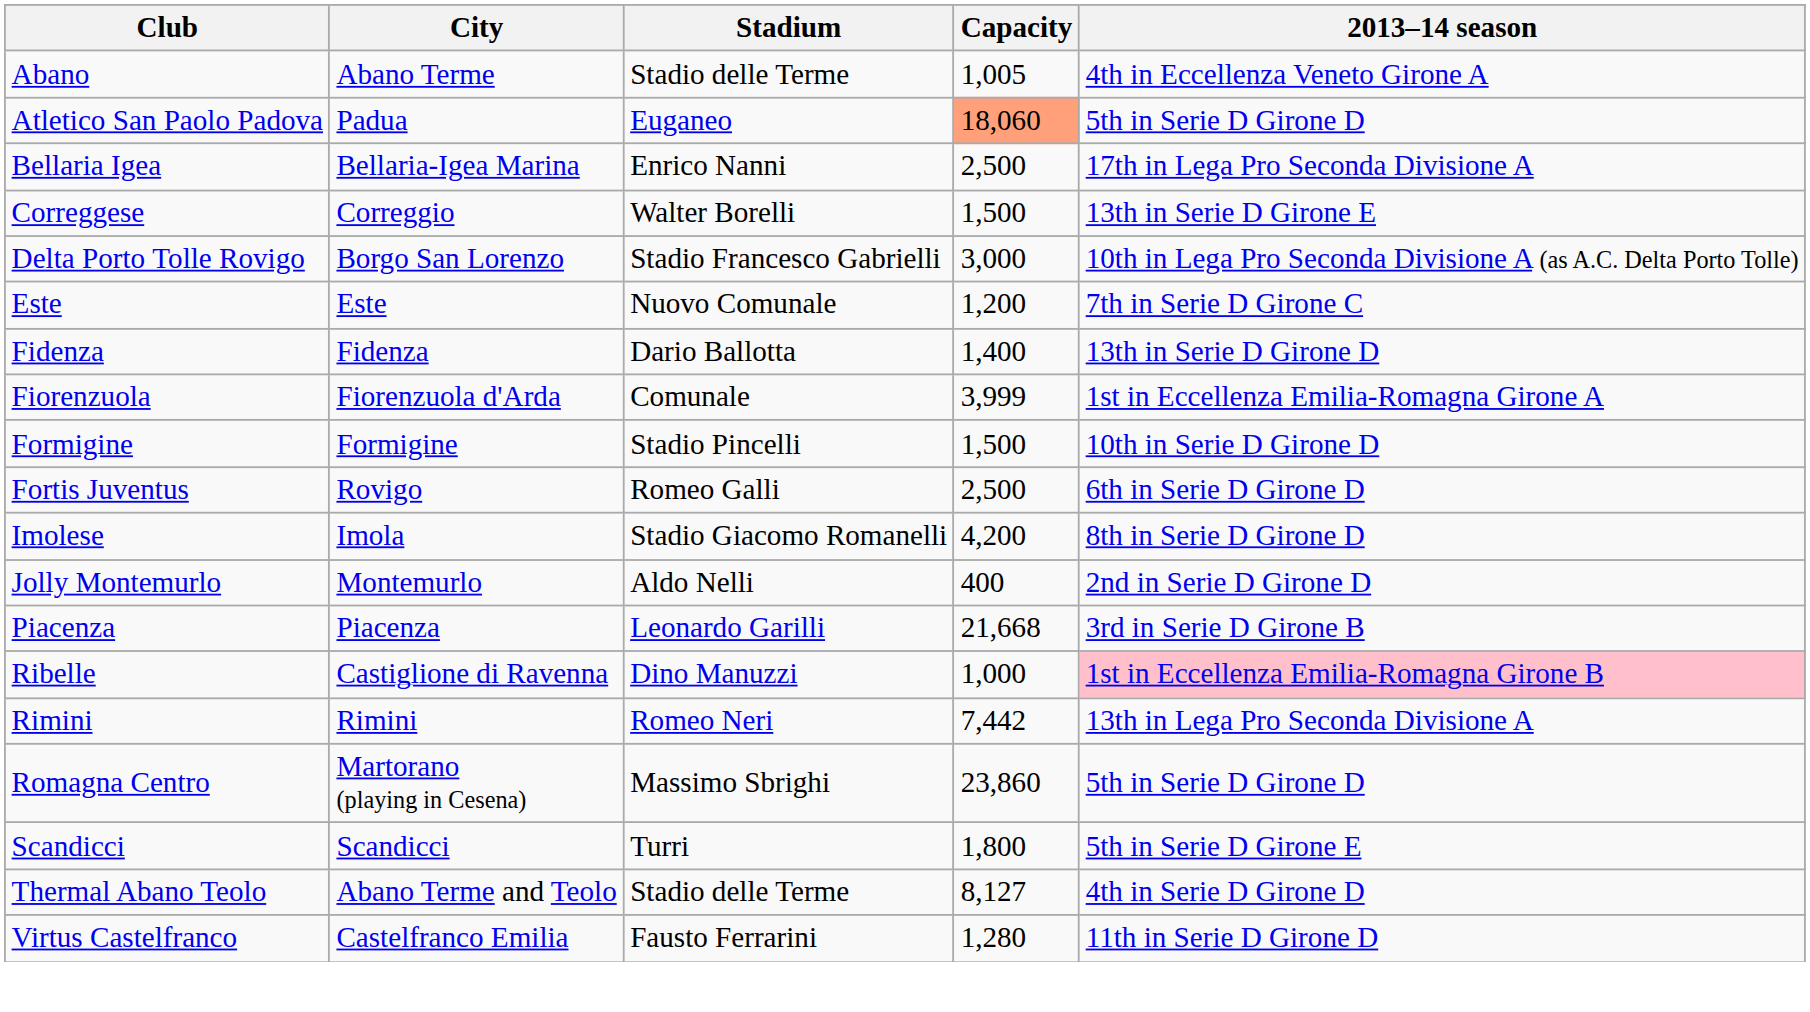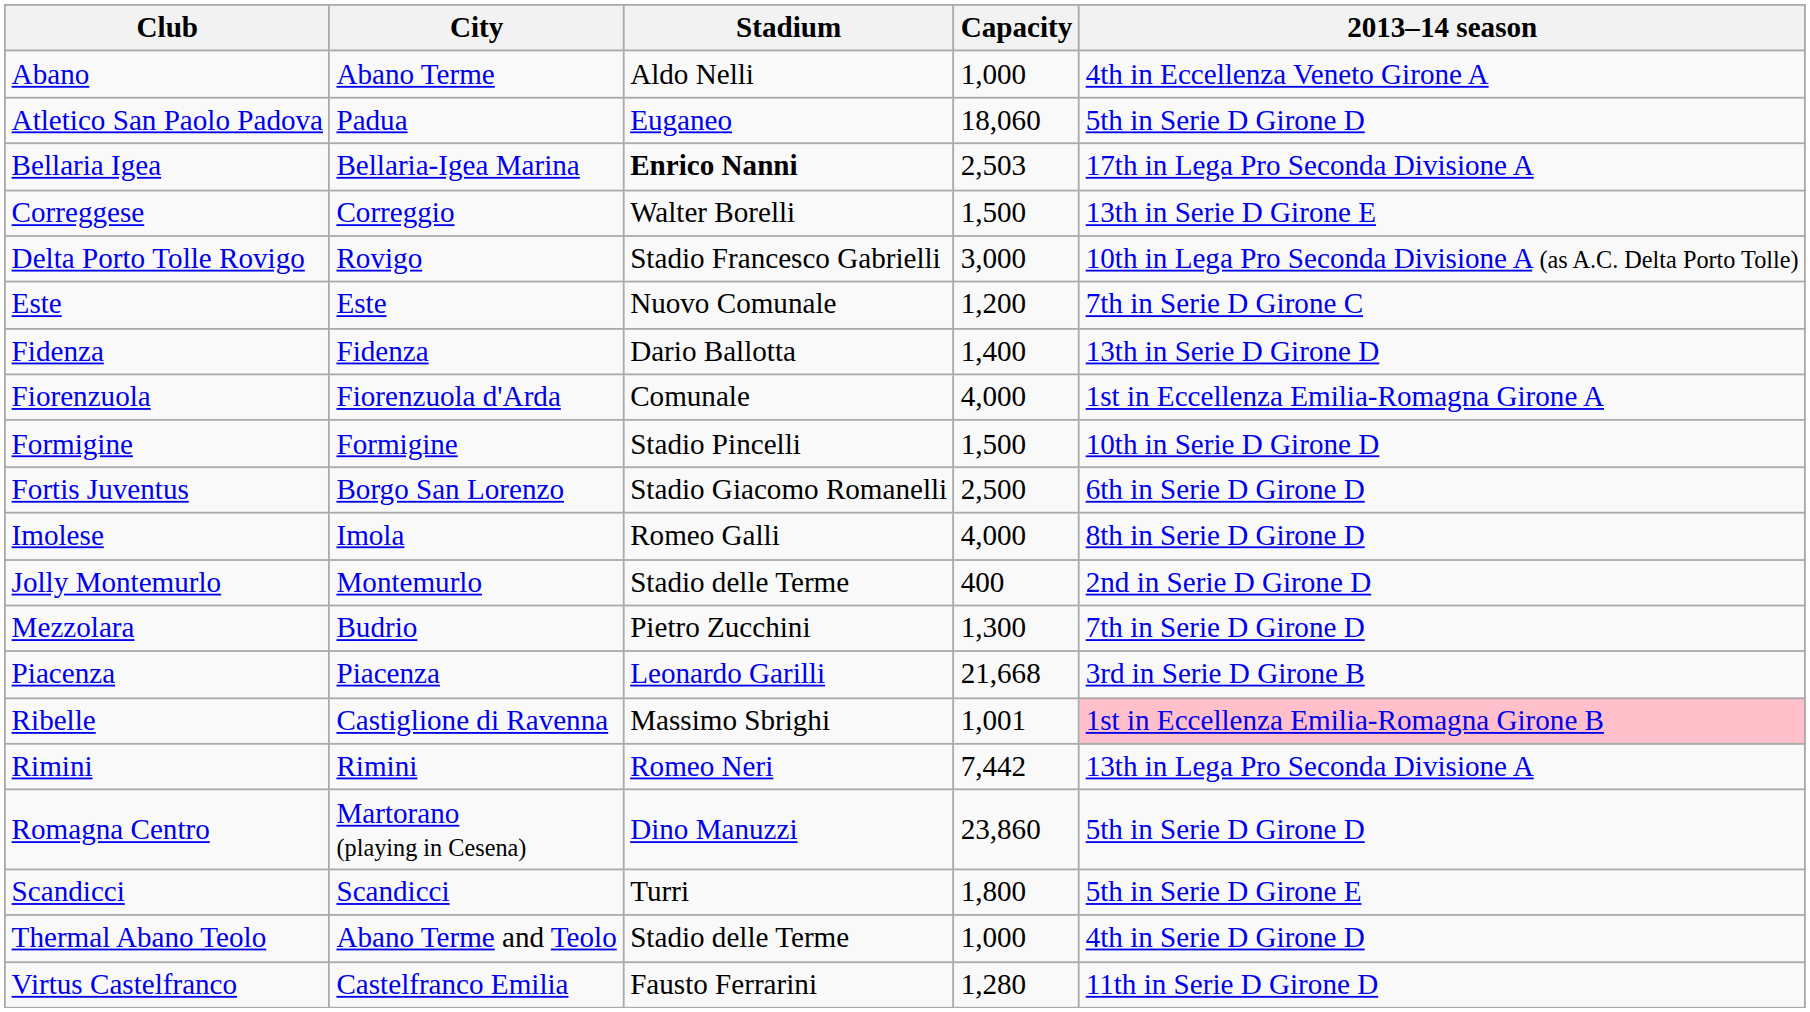Abano | Stadium: Stadio delle Terme -> Aldo Nelli
Abano | Capacity: 1,005 -> 1,000
Atletico San Paolo Padova | Capacity: lightsalmon background -> no background
Bellaria Igea | Stadium: normal -> bold
Bellaria Igea | Capacity: 2,500 -> 2,503
Delta Porto Tolle Rovigo | City: Borgo San Lorenzo -> Rovigo
Fiorenzuola | Capacity: 3,999 -> 4,000
Fortis Juventus | City: Rovigo -> Borgo San Lorenzo
Fortis Juventus | Stadium: Romeo Galli -> Stadio Giacomo Romanelli
Imolese | Stadium: Stadio Giacomo Romanelli -> Romeo Galli
Imolese | Capacity: 4,200 -> 4,000
Jolly Montemurlo | Stadium: Aldo Nelli -> Stadio delle Terme
+ row: Mezzolara | Budrio | Pietro Zucchini | 1,300 | 7th in Serie D Girone D
Ribelle | Stadium: Dino Manuzzi -> Massimo Sbrighi
Ribelle | Capacity: 1,000 -> 1,001
Romagna Centro | Stadium: Massimo Sbrighi -> Dino Manuzzi
Thermal Abano Teolo | Capacity: 8,127 -> 1,000
